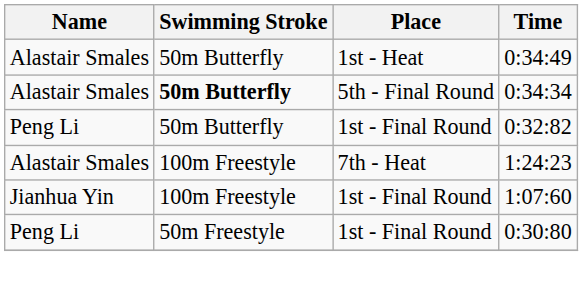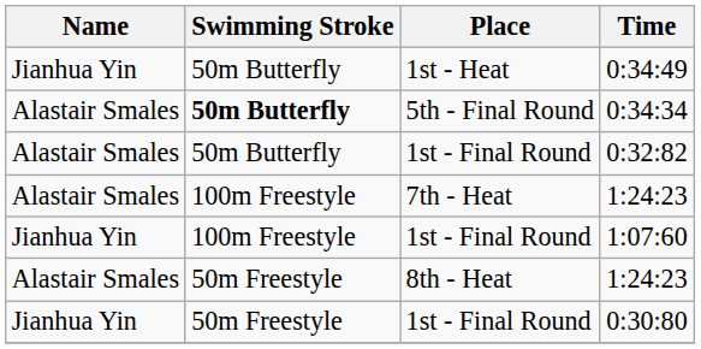0:34:49 | Name: Alastair Smales -> Jianhua Yin
0:32:82 | Name: Peng Li -> Alastair Smales
+ row: Alastair Smales | 50m Freestyle | 8th - Heat | 1:24:23
0:30:80 | Name: Peng Li -> Jianhua Yin
